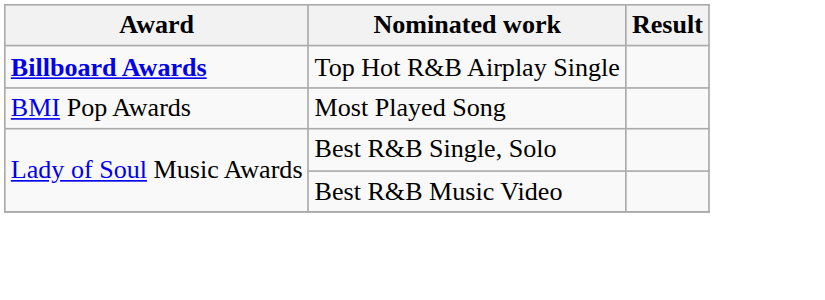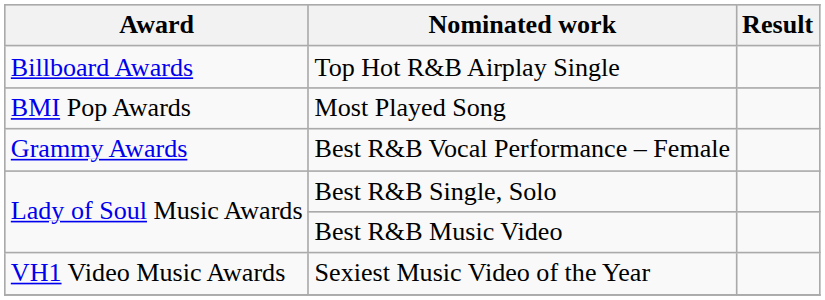Top Hot R&B Airplay Single | Award: bold -> normal
+ row: Grammy Awards | Best R&B Vocal Performance – Female
+ row: VH1 Video Music Awards | Sexiest Music Video of the Year
